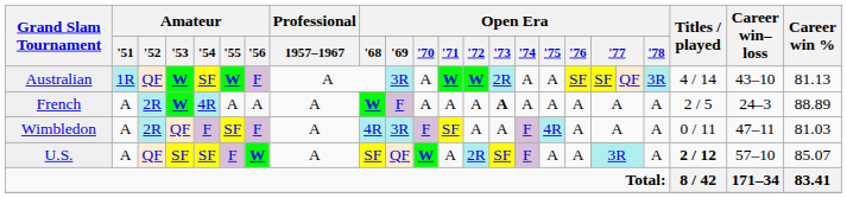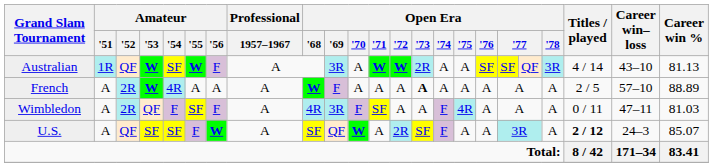French | Career win–loss: 24–3 -> 57–10
U.S. | Career win–loss: 57–10 -> 24–3
